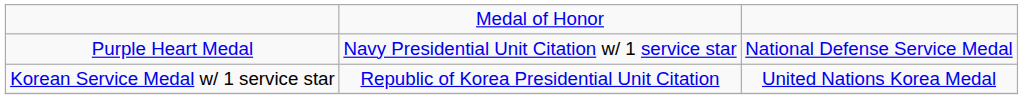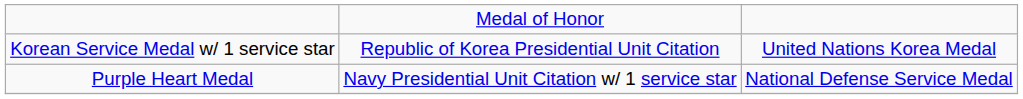rows swapped: Purple Heart Medal <-> Korean Service Medal w/ 1 service star
